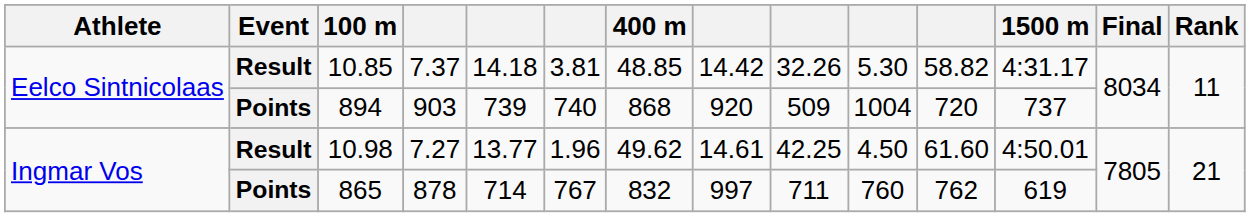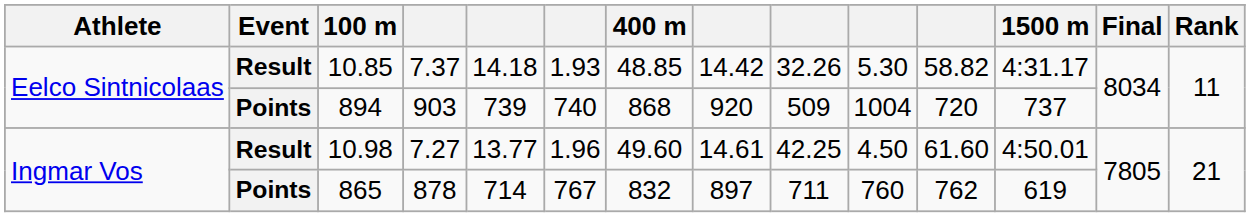10.85 | column 6: 3.81 -> 1.93
10.98 | 400 m: 49.62 -> 49.60
865 | column 8: 997 -> 897
